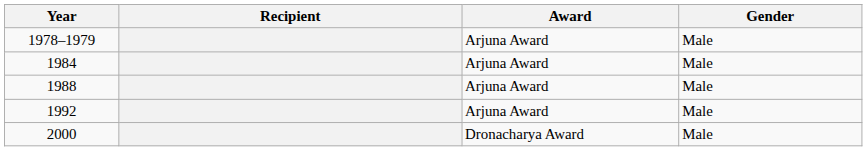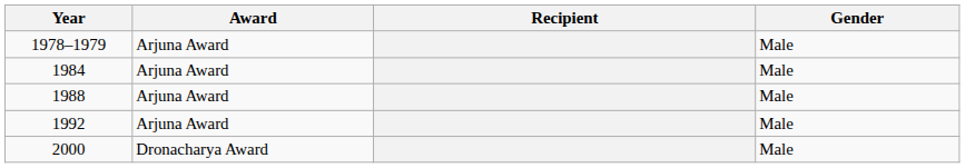columns swapped: Recipient <-> Award
